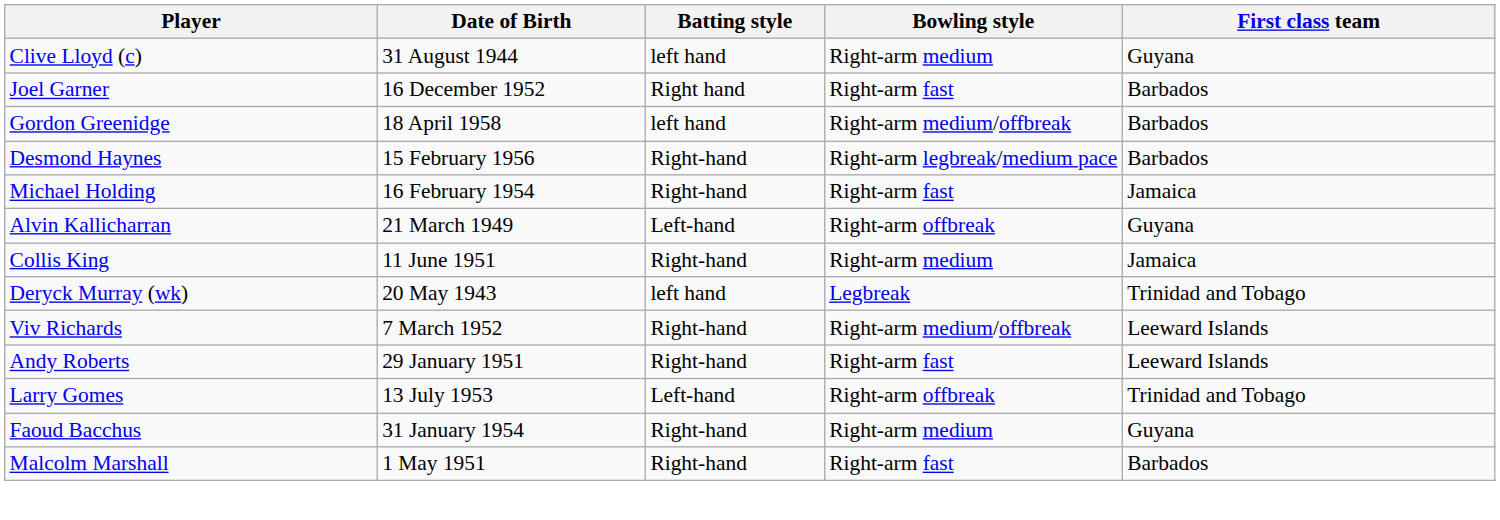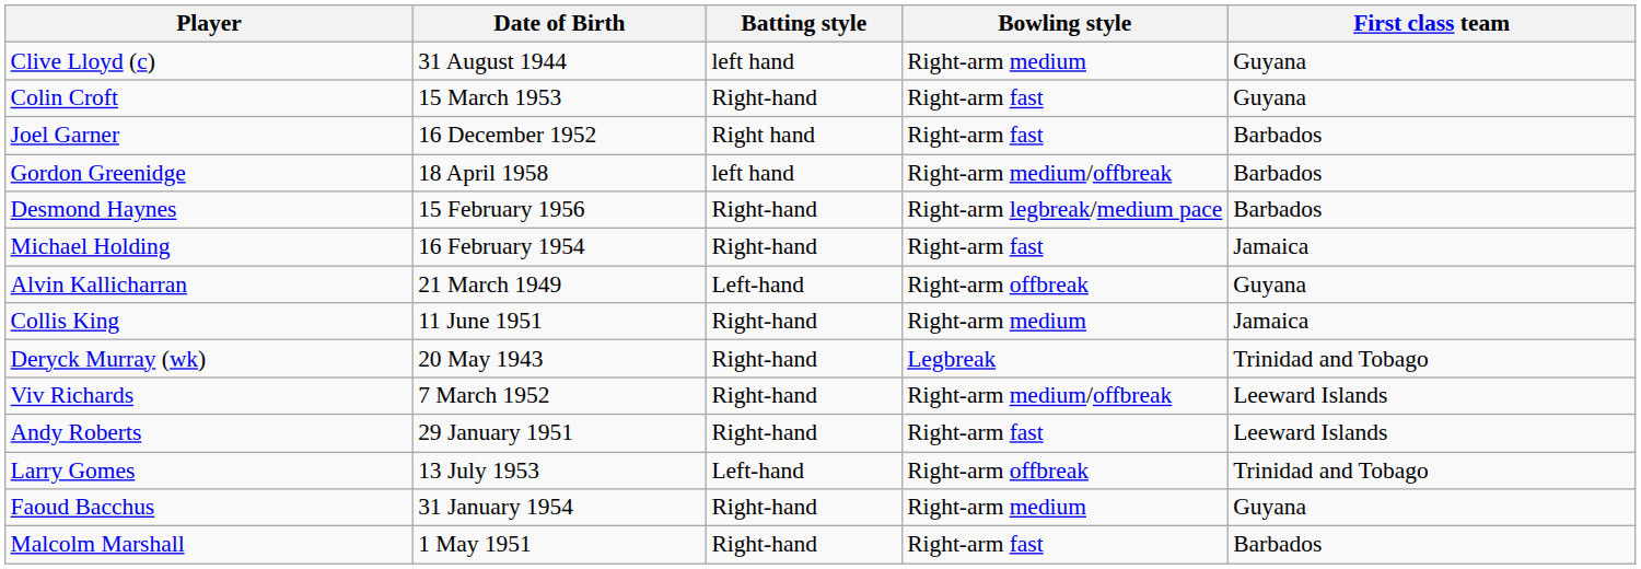+ row: Colin Croft | 15 March 1953 | Right-hand | Right-arm fast | Guyana
Deryck Murray (wk) | Batting style: left hand -> Right-hand
